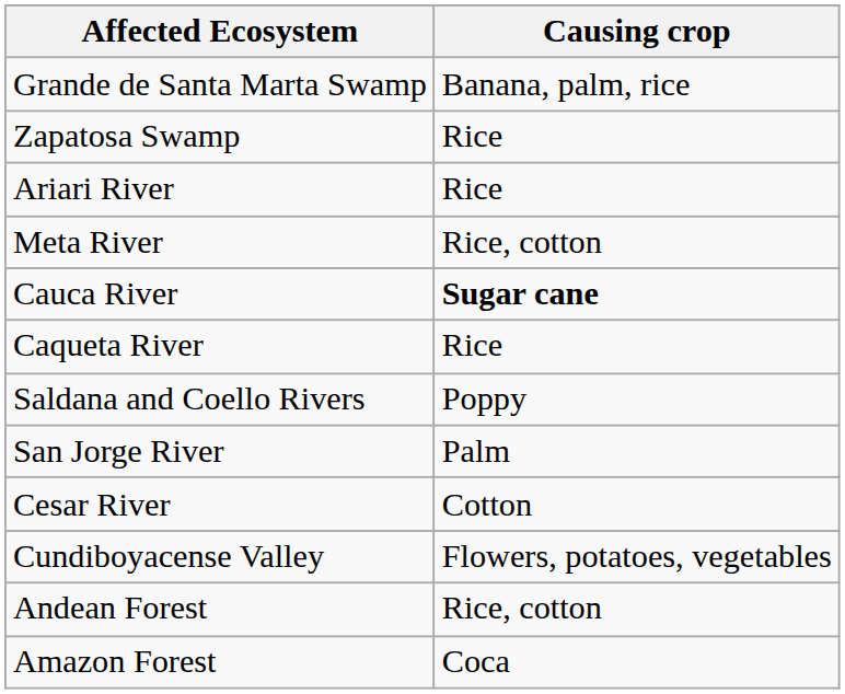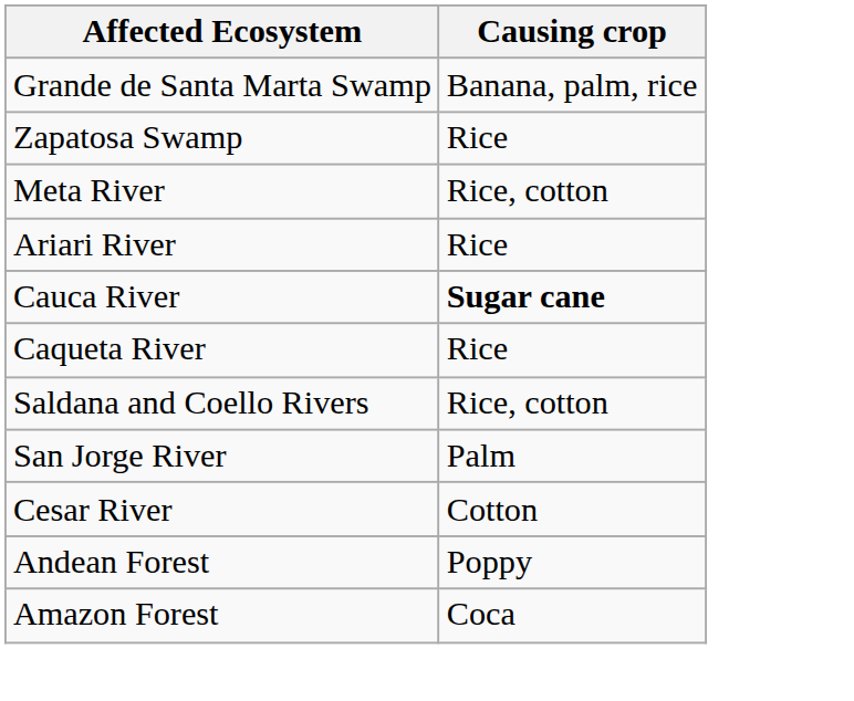rows swapped: Meta River <-> Ariari River
Saldana and Coello Rivers | Causing crop: Poppy -> Rice, cotton
- row: Cundiboyacense Valley | Flowers, potatoes, vegetables
Andean Forest | Causing crop: Rice, cotton -> Poppy
